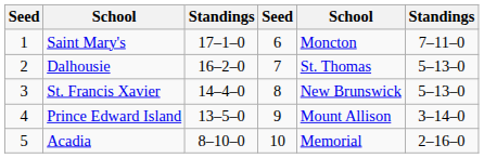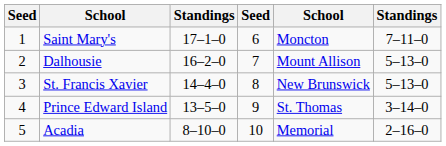Dalhousie | column 5: St. Thomas -> Mount Allison
Prince Edward Island | column 5: Mount Allison -> St. Thomas
